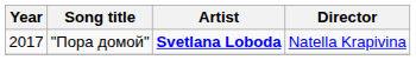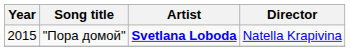"Пора домой" | Year: 2017 -> 2015
